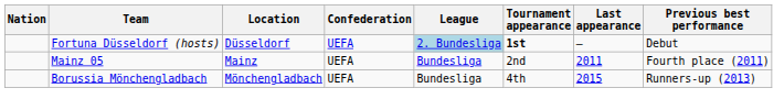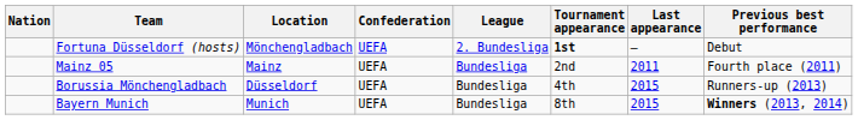Fortuna Düsseldorf (hosts) | Location: Düsseldorf -> Mönchengladbach
Fortuna Düsseldorf (hosts) | League: lightblue background -> no background
Borussia Mönchengladbach | Location: Mönchengladbach -> Düsseldorf
+ row: Bayern Munich | Munich | UEFA | Bundesliga | 8th | 2015 | Winners (2013, 2014)
